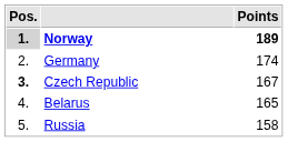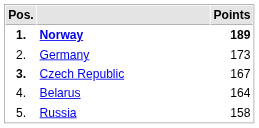Norway | Pos.: lightgrey background -> no background
Germany | Points: 174 -> 173
Belarus | Points: 165 -> 164
